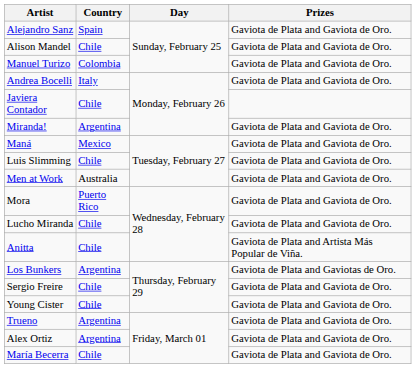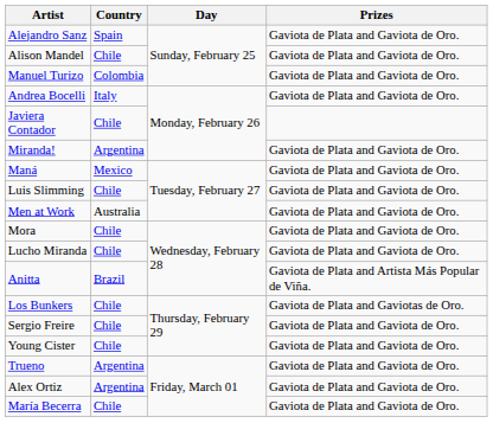Mora | Country: Puerto Rico -> Chile
Anitta | Country: Chile -> Brazil
Los Bunkers | Country: Argentina -> Chile
